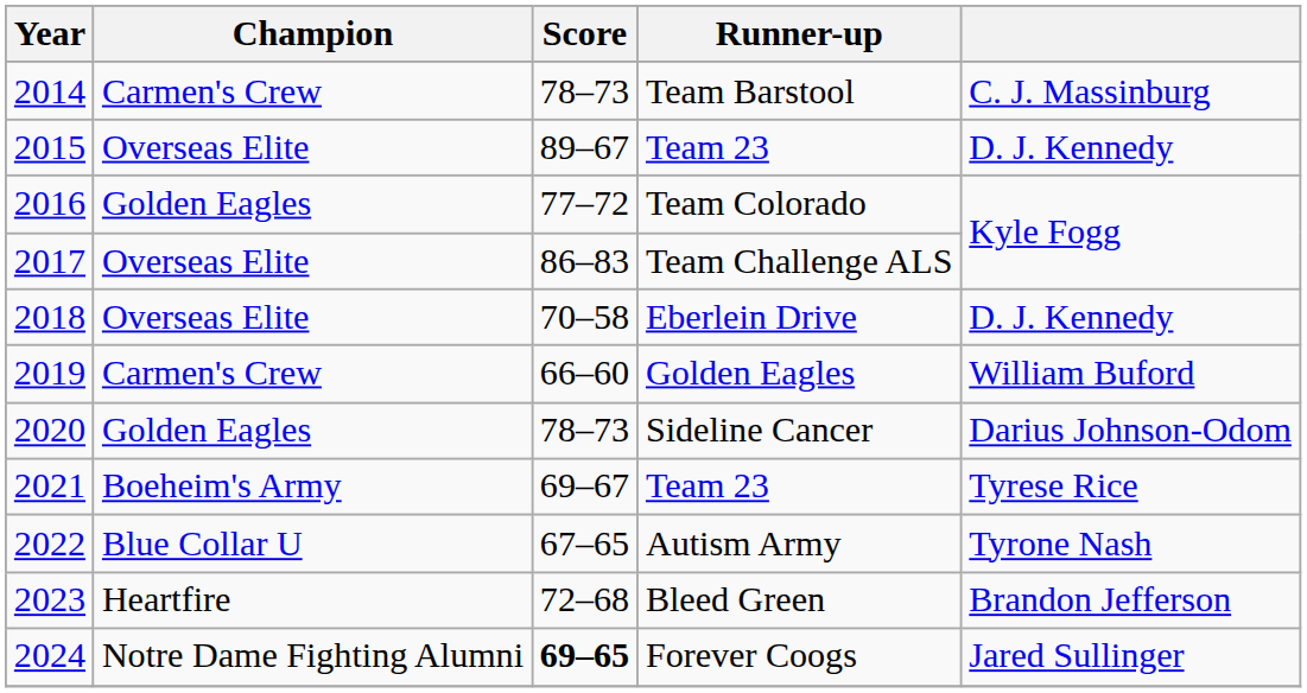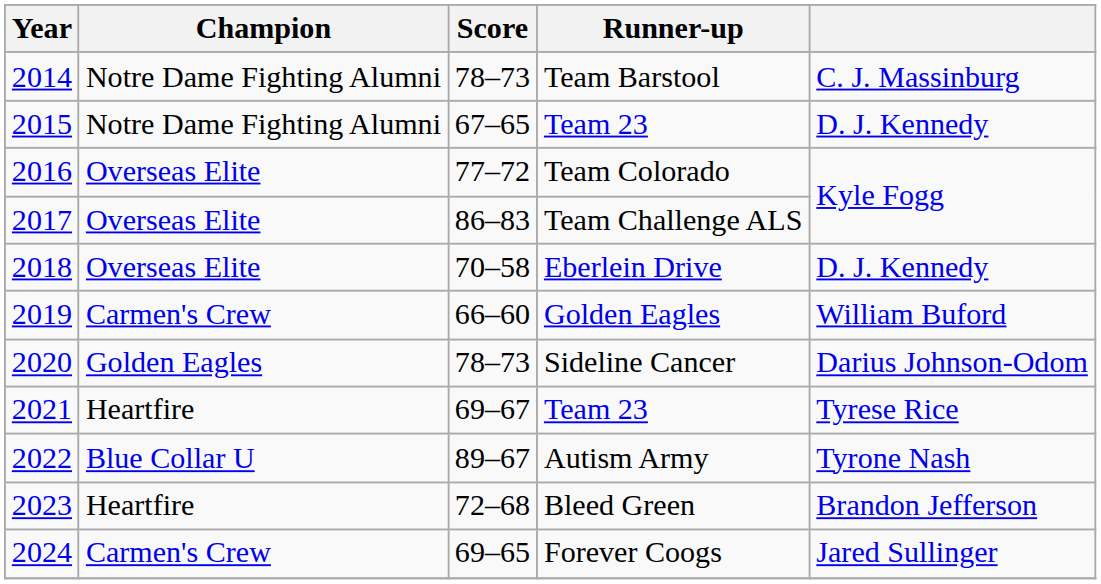Team Barstool | Champion: Carmen's Crew -> Notre Dame Fighting Alumni
2015 / Team 23 | Champion: Overseas Elite -> Notre Dame Fighting Alumni
2015 / Team 23 | Score: 89–67 -> 67–65
Team Colorado | Champion: Golden Eagles -> Overseas Elite
2021 / Team 23 | Champion: Boeheim's Army -> Heartfire
Autism Army | Score: 67–65 -> 89–67
Forever Coogs | Champion: Notre Dame Fighting Alumni -> Carmen's Crew
Forever Coogs | Score: bold -> normal
